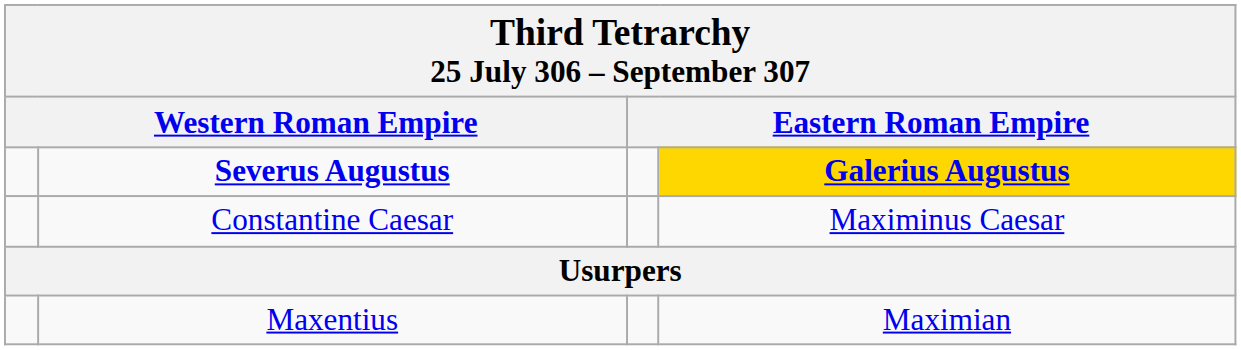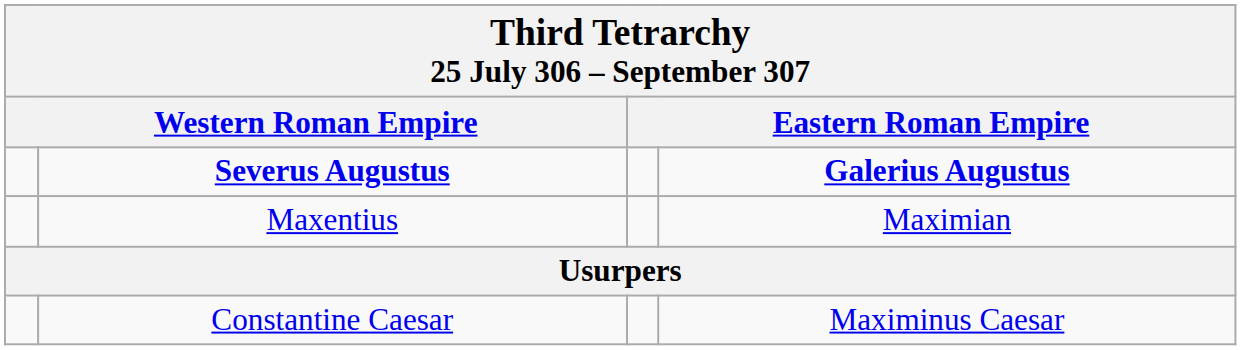Severus Augustus | column 4: gold background -> no background
rows swapped: Constantine Caesar <-> Maxentius
